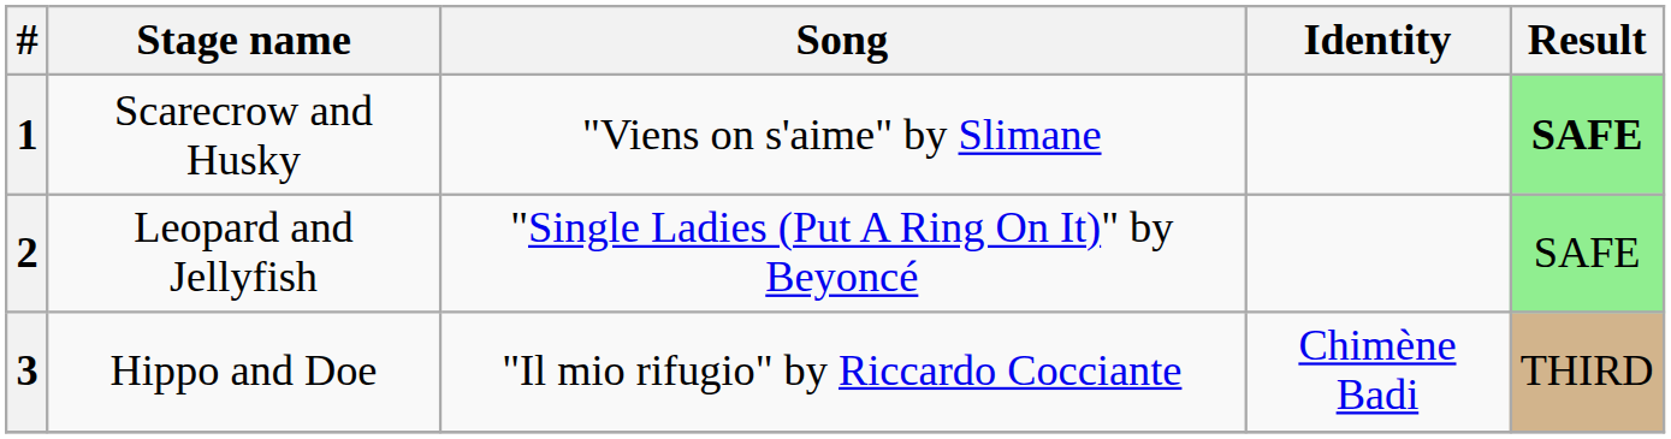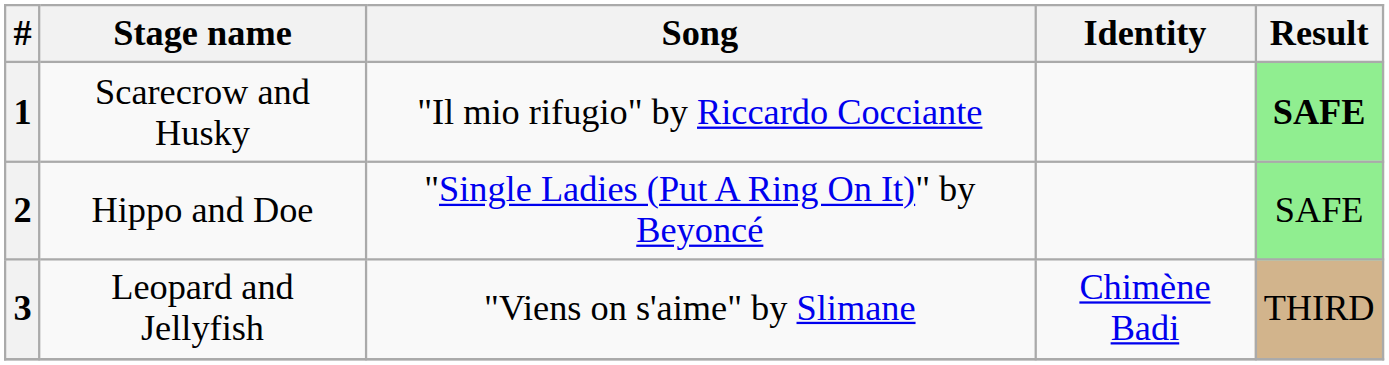1 | Song: "Viens on s'aime" by Slimane -> "Il mio rifugio" by Riccardo Cocciante
2 | Stage name: Leopard and Jellyfish -> Hippo and Doe
3 | Stage name: Hippo and Doe -> Leopard and Jellyfish
3 | Song: "Il mio rifugio" by Riccardo Cocciante -> "Viens on s'aime" by Slimane
